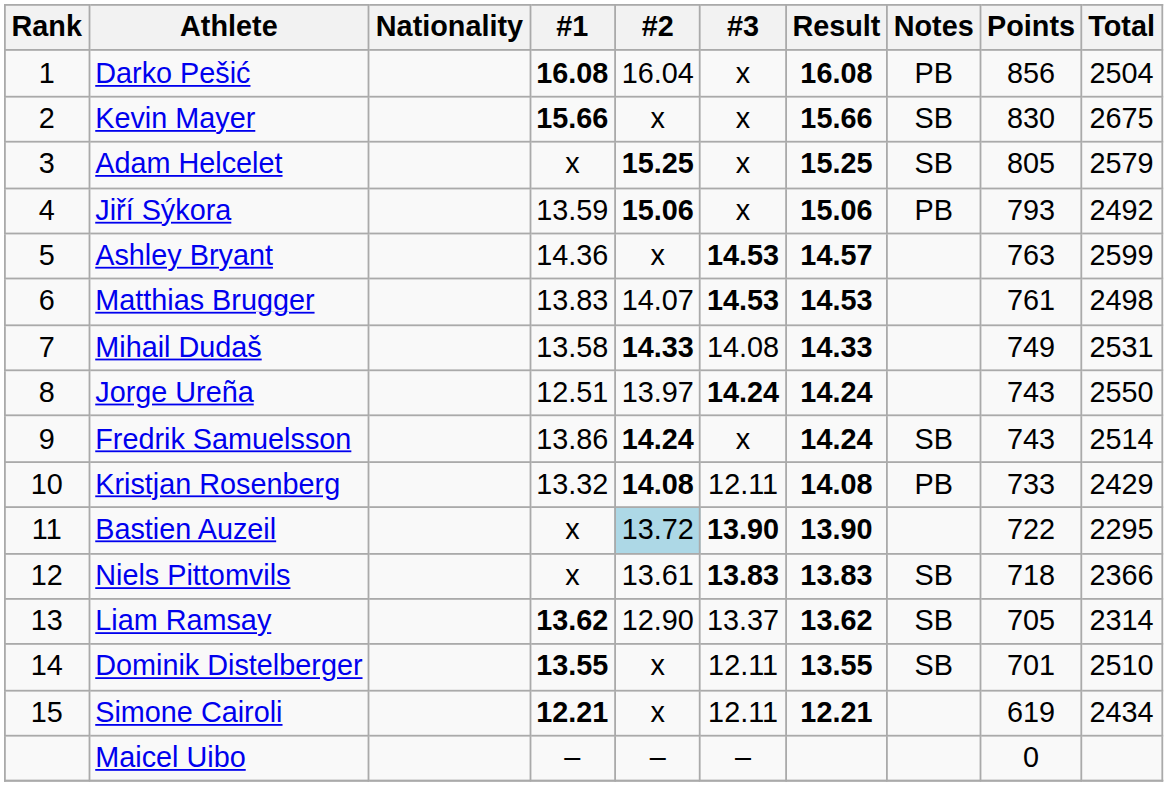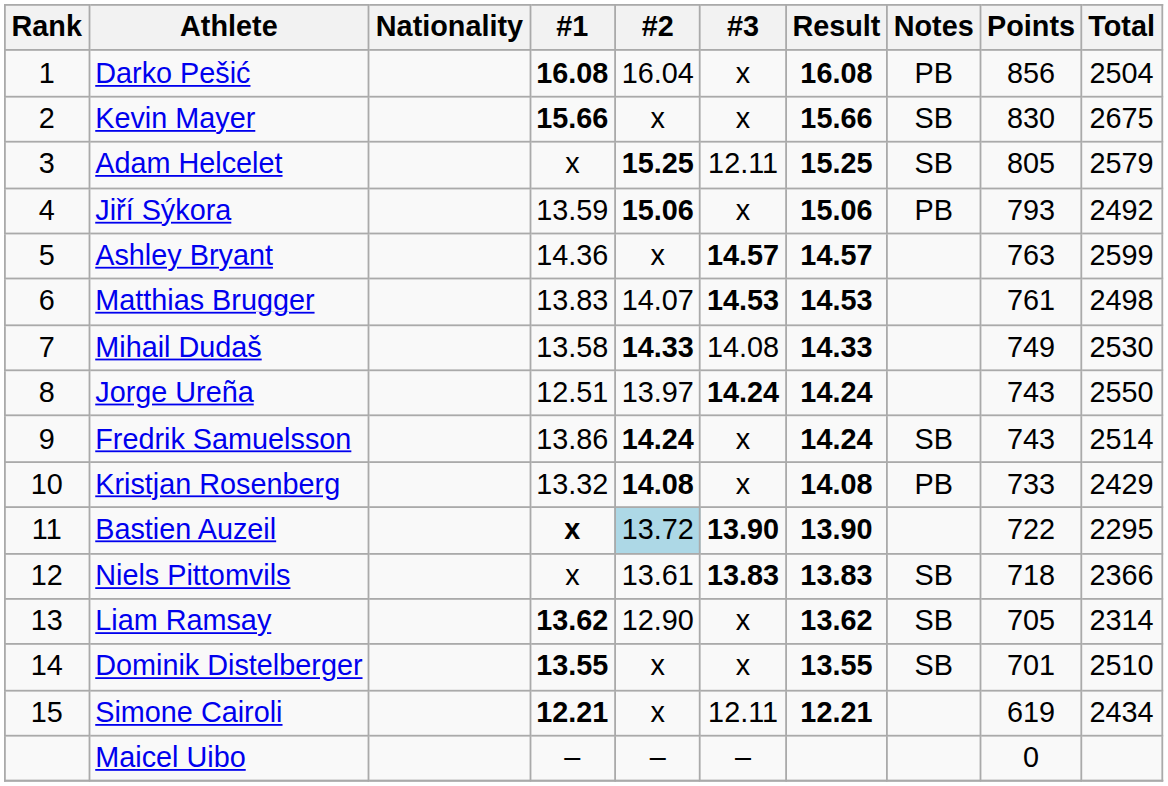Adam Helcelet | #3: x -> 12.11
Ashley Bryant | #3: 14.53 -> 14.57
Mihail Dudaš | Total: 2531 -> 2530
Kristjan Rosenberg | #3: 12.11 -> x
Bastien Auzeil | #1: normal -> bold
Liam Ramsay | #3: 13.37 -> x
Dominik Distelberger | #3: 12.11 -> x
